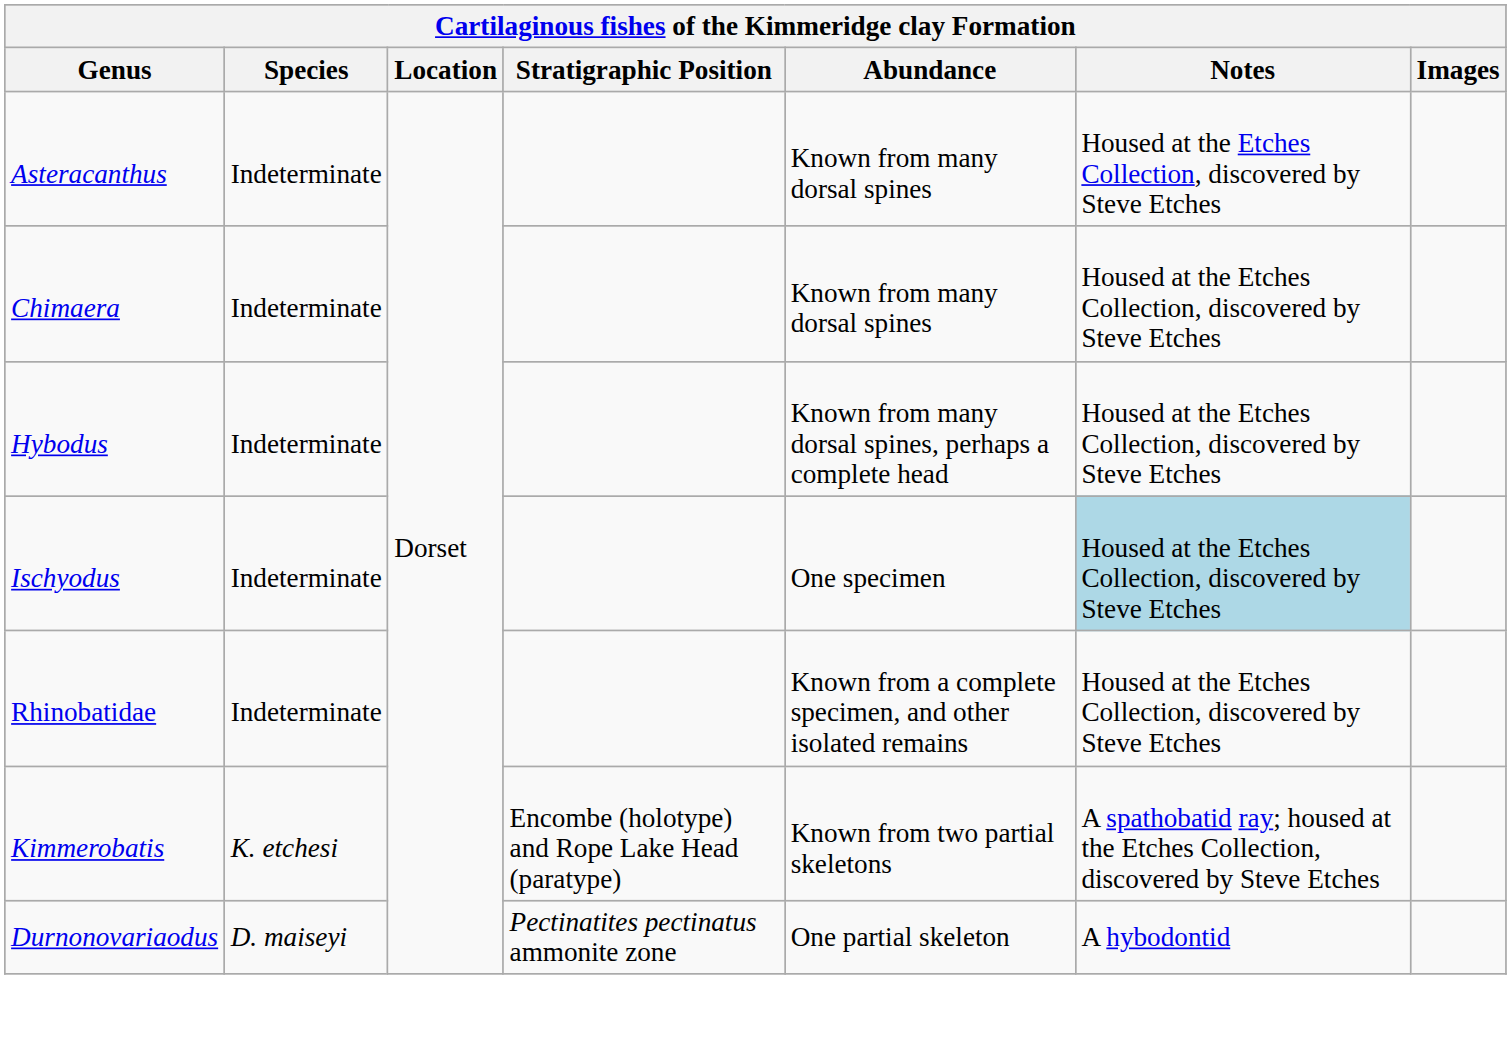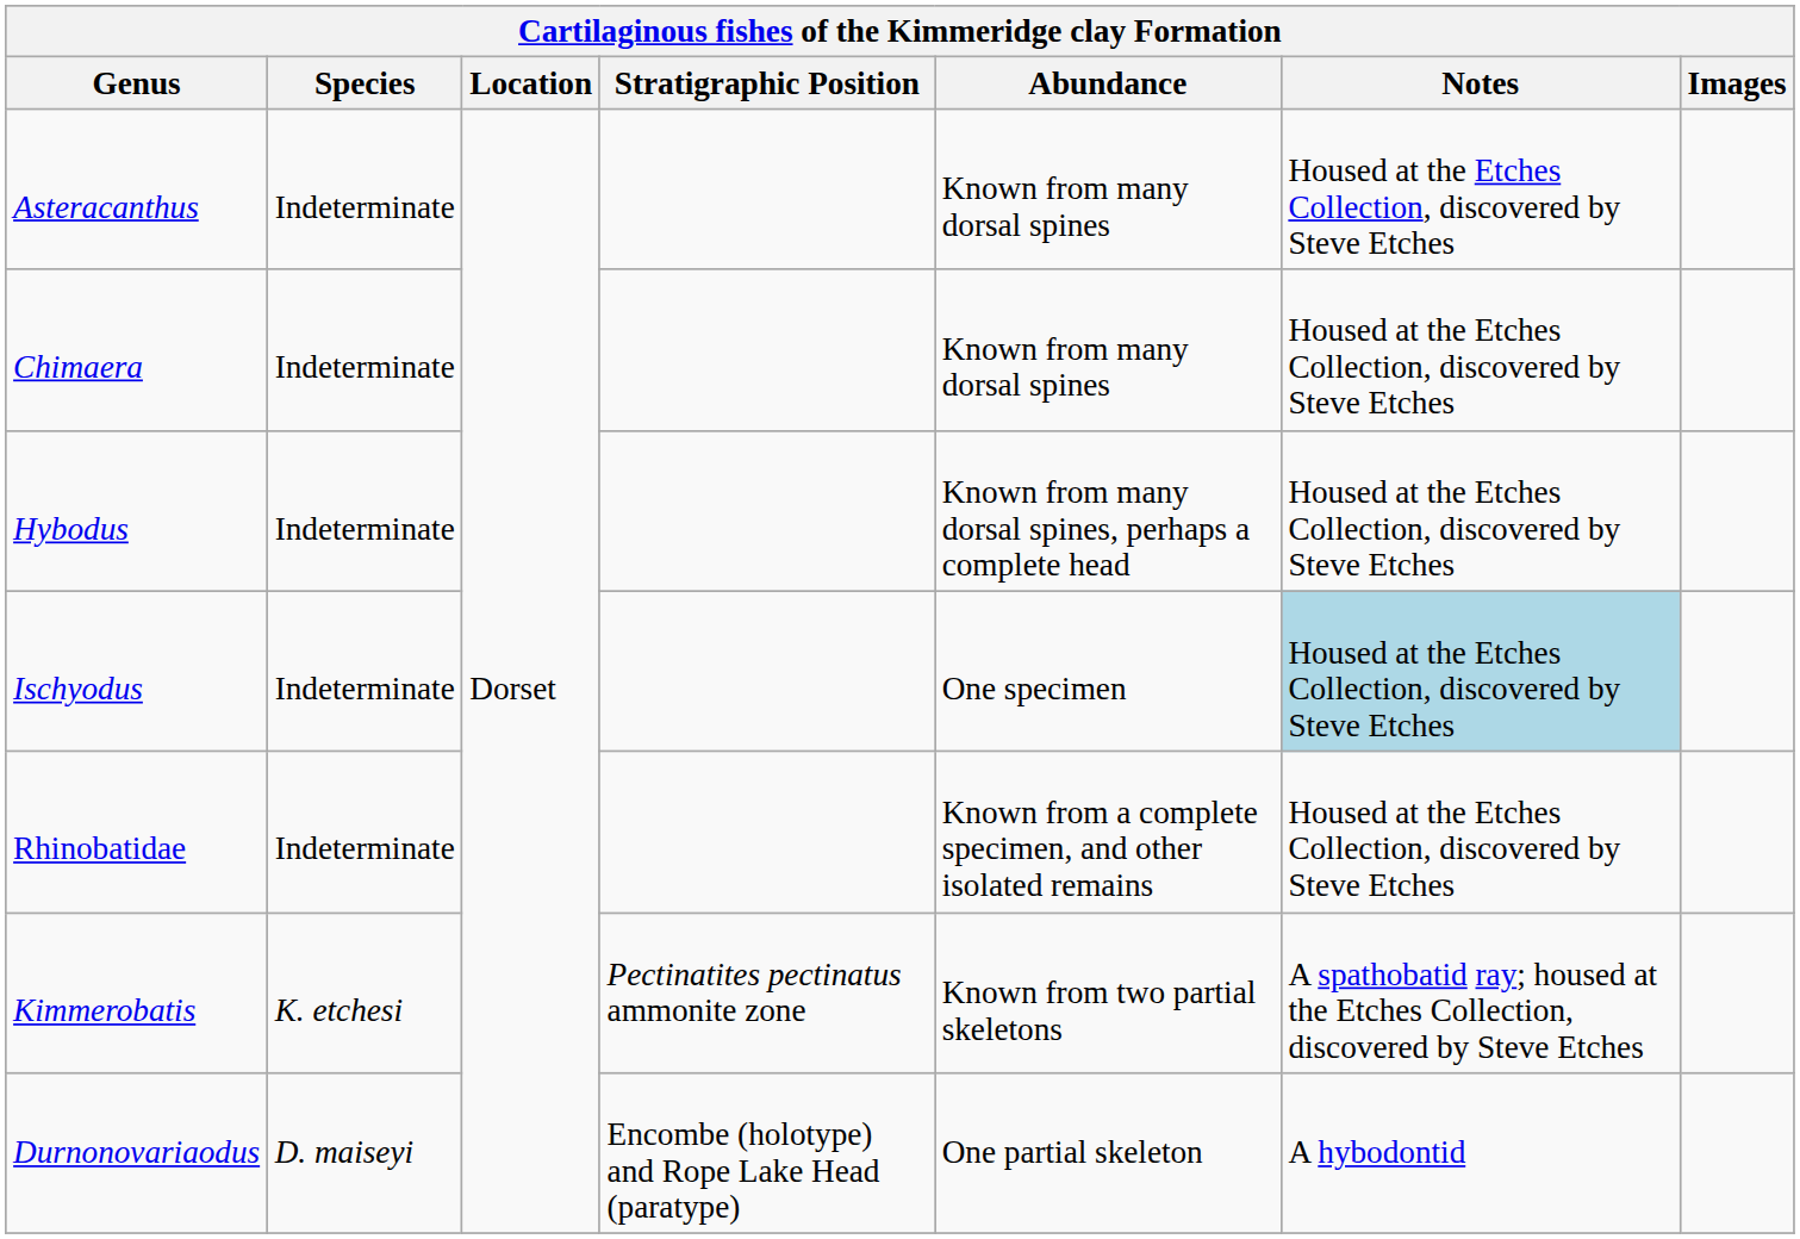Kimmerobatis | Stratigraphic Position: Encombe (holotype) and Rope Lake Head (paratype) -> Pectinatites pectinatus ammonite zone
Durnonovariaodus | Stratigraphic Position: Pectinatites pectinatus ammonite zone -> Encombe (holotype) and Rope Lake Head (paratype)
